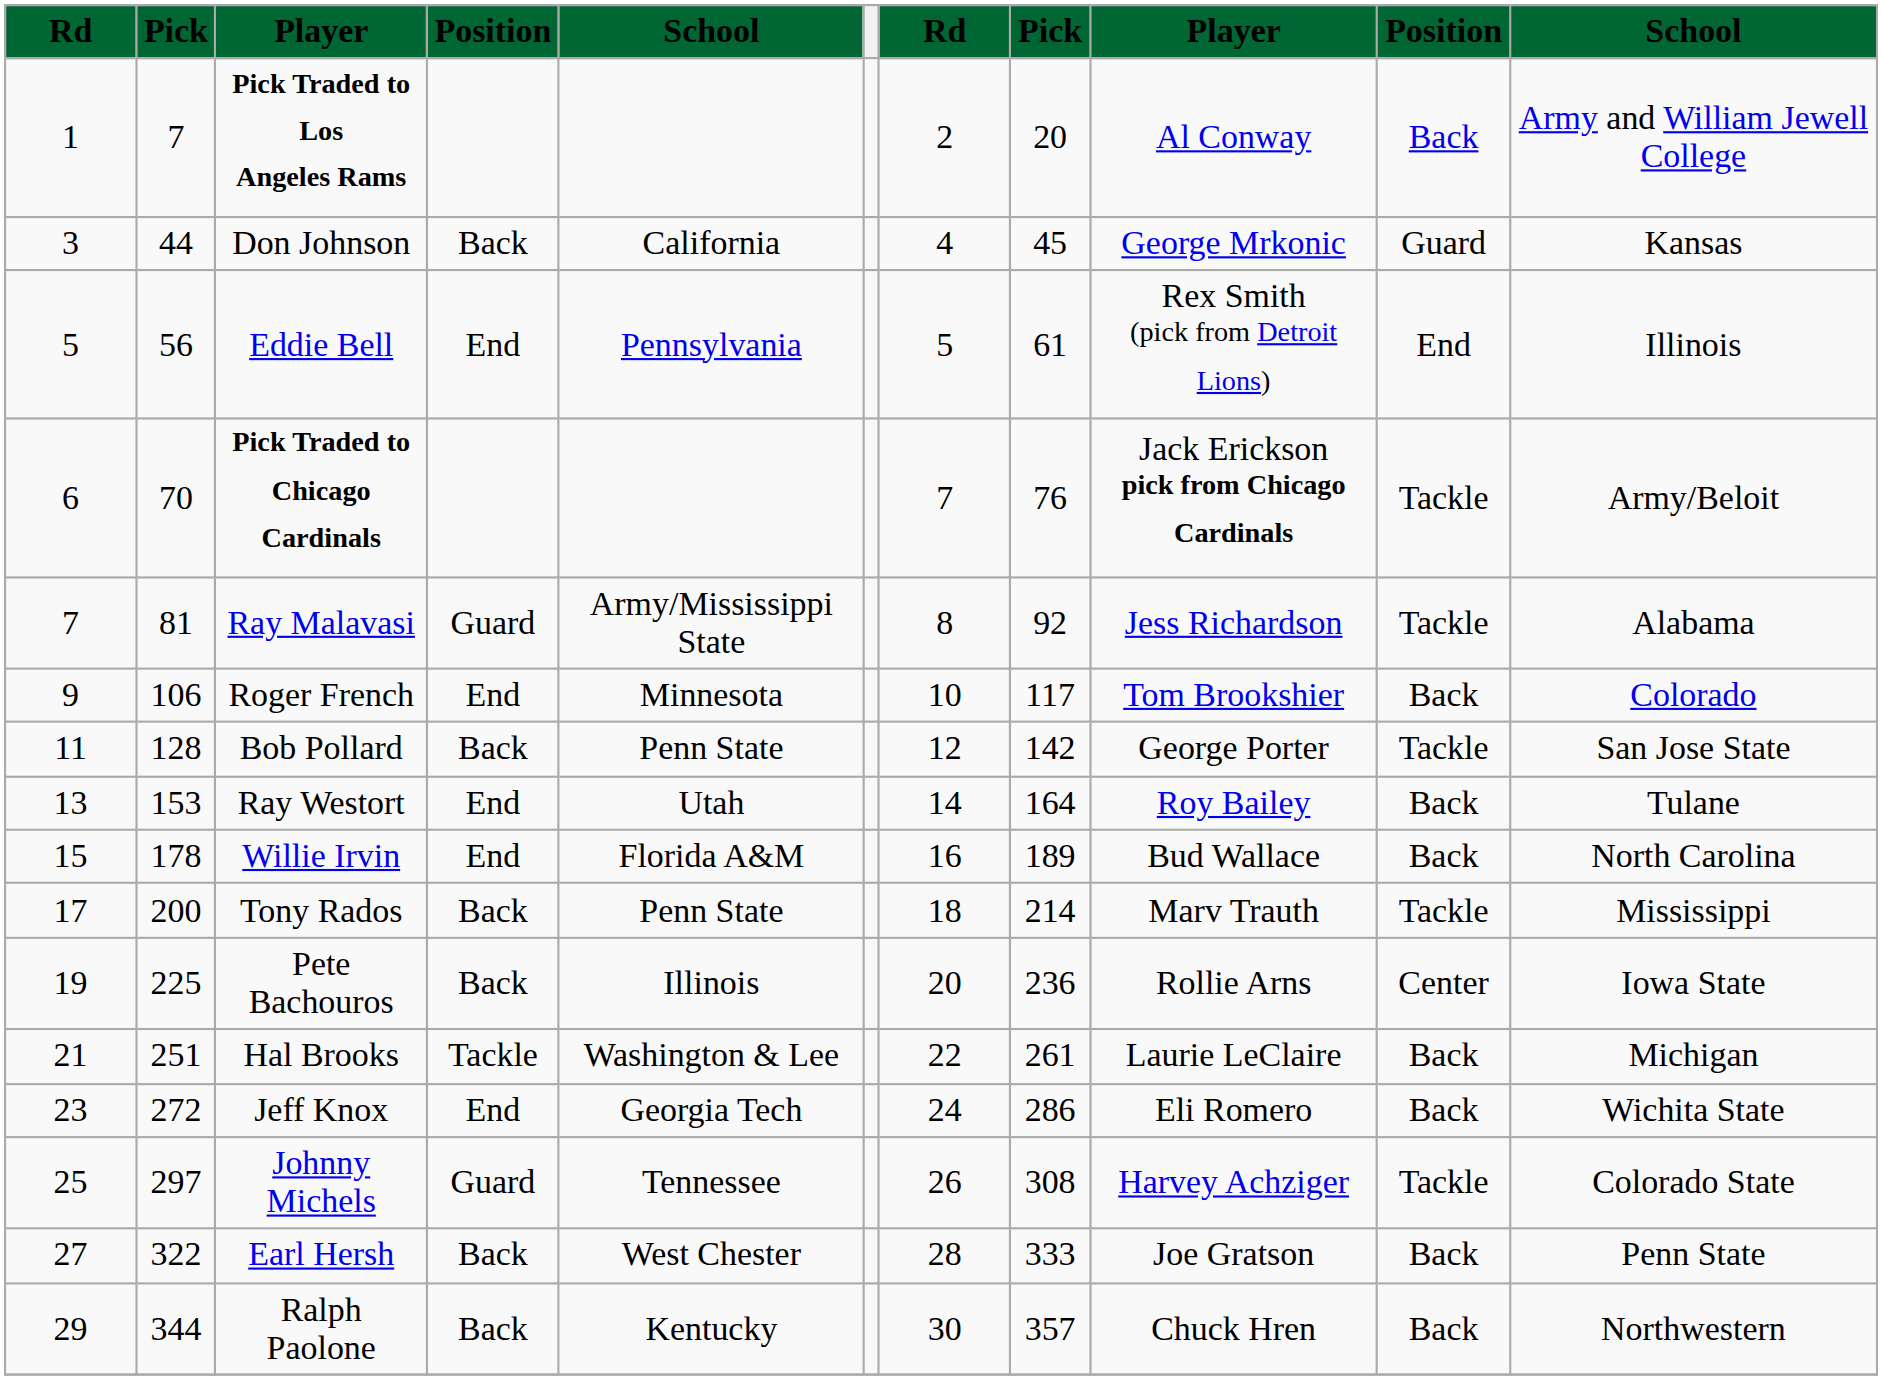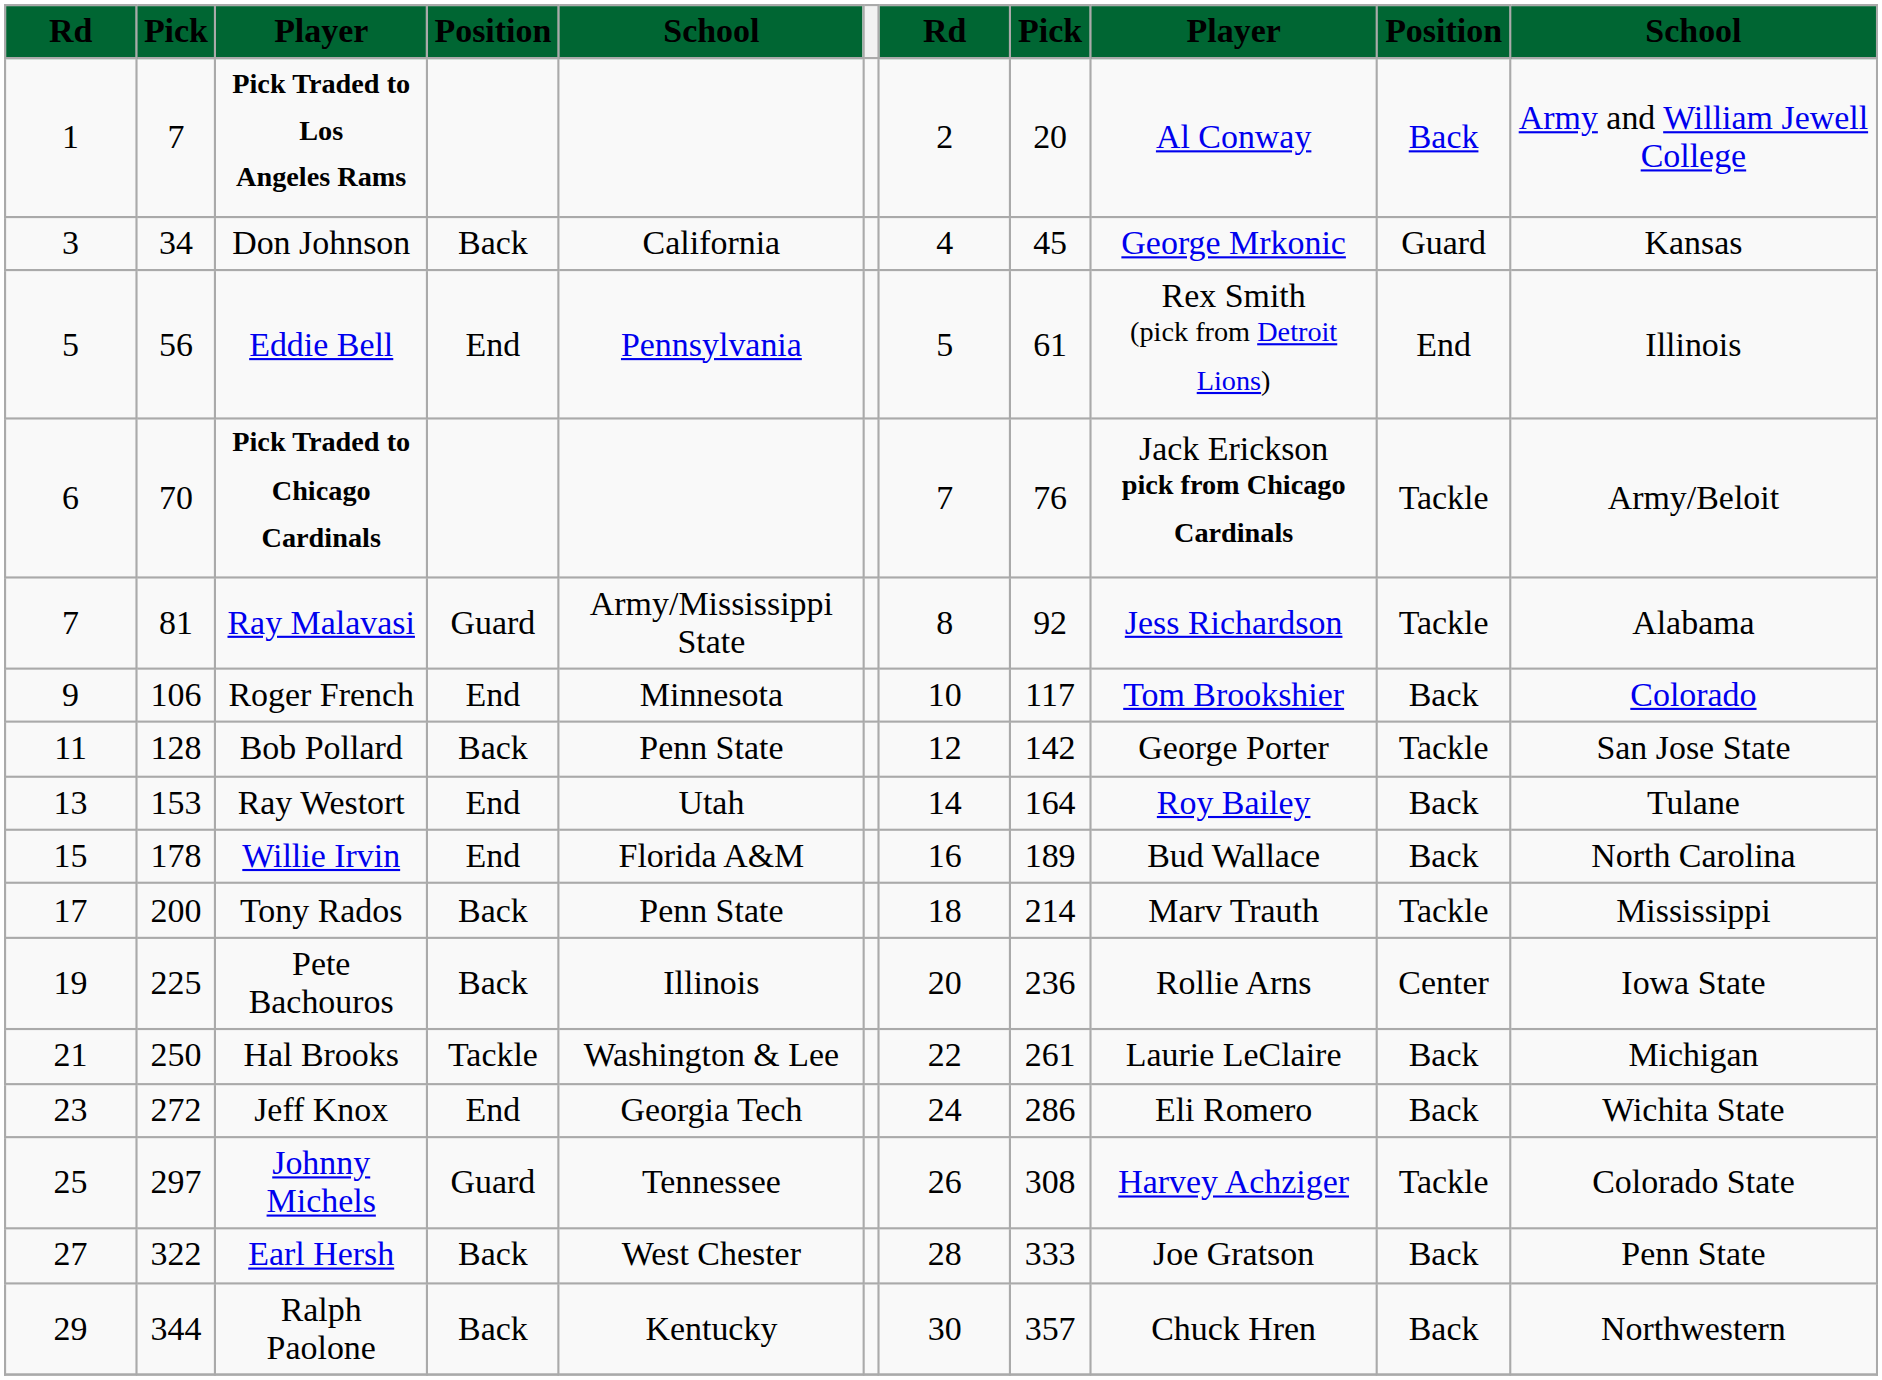Don Johnson | column 2: 44 -> 34
Hal Brooks | column 2: 251 -> 250
